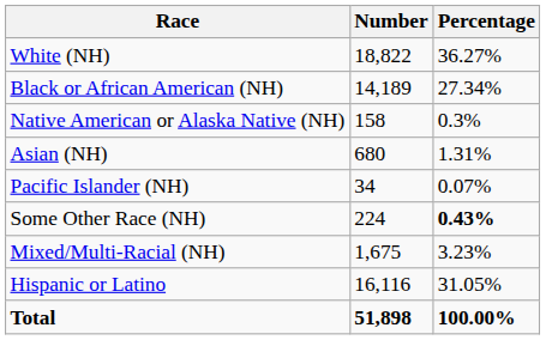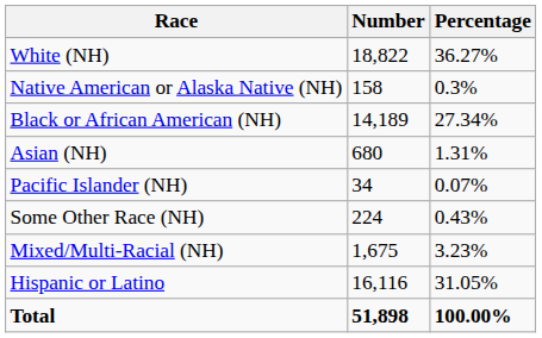rows swapped: Black or African American (NH) <-> Native American or Alaska Native (NH)
Some Other Race (NH) | Percentage: bold -> normal
